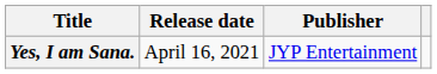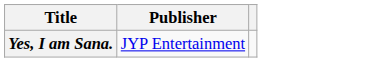- column: Release date | April 16, 2021
